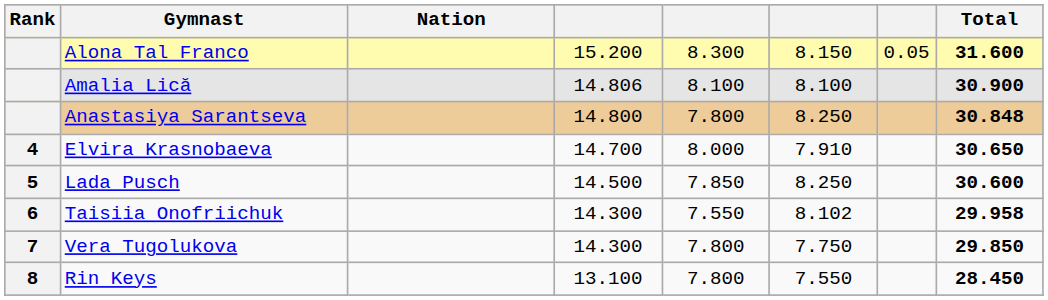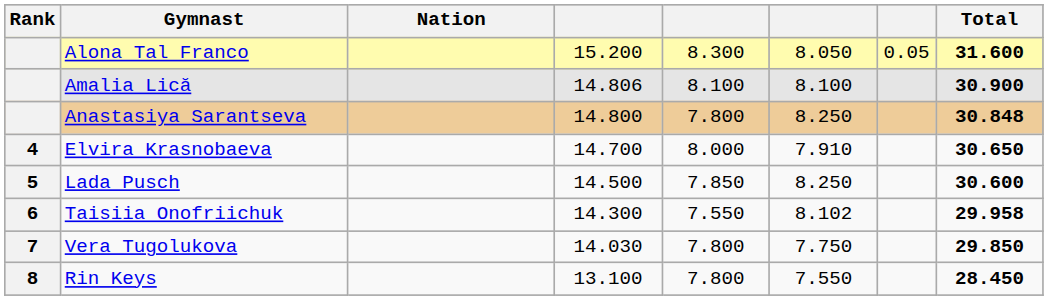Alona Tal Franco | column 6: 8.150 -> 8.050
Vera Tugolukova | column 4: 14.300 -> 14.030
